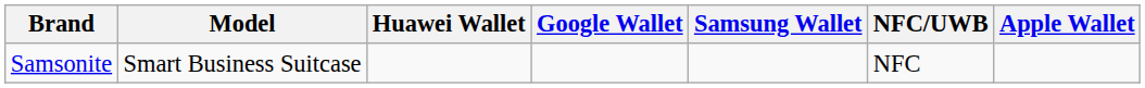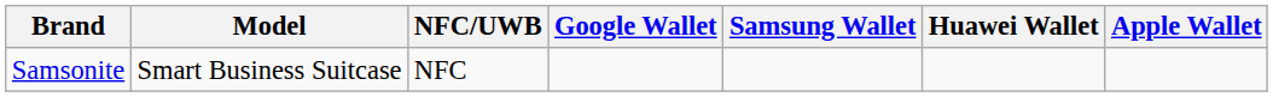columns swapped: NFC/UWB <-> Huawei Wallet
